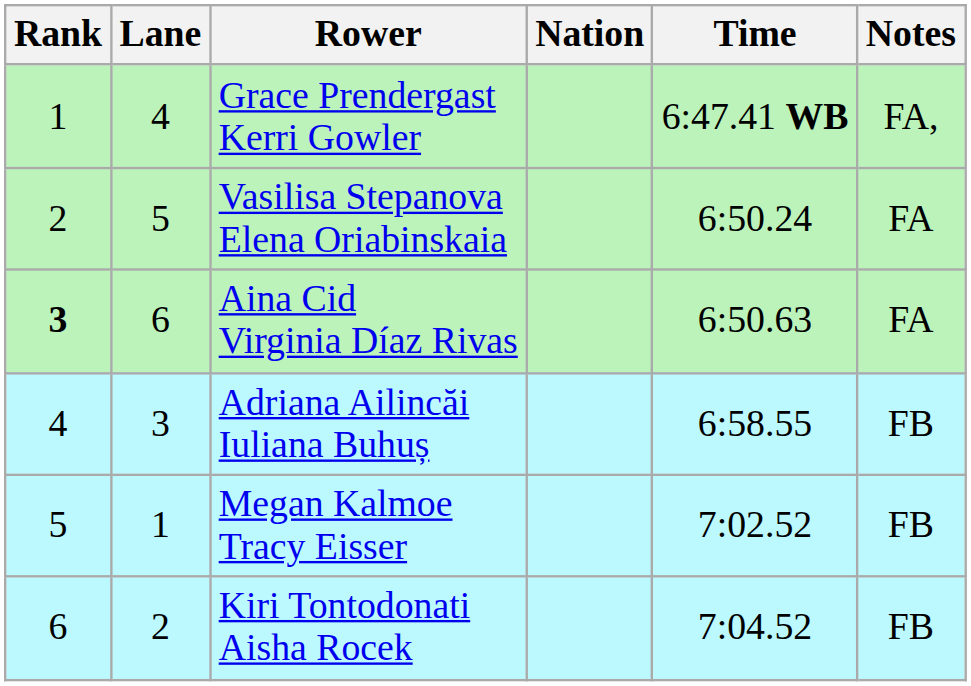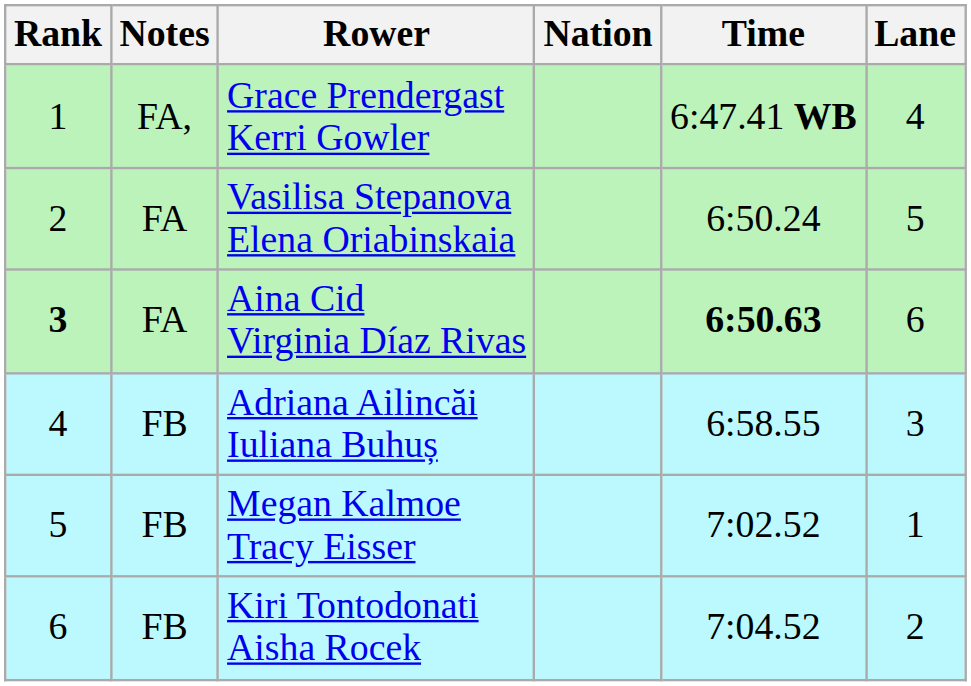columns swapped: Lane <-> Notes
Aina Cid Virginia Díaz Rivas | Time: normal -> bold
